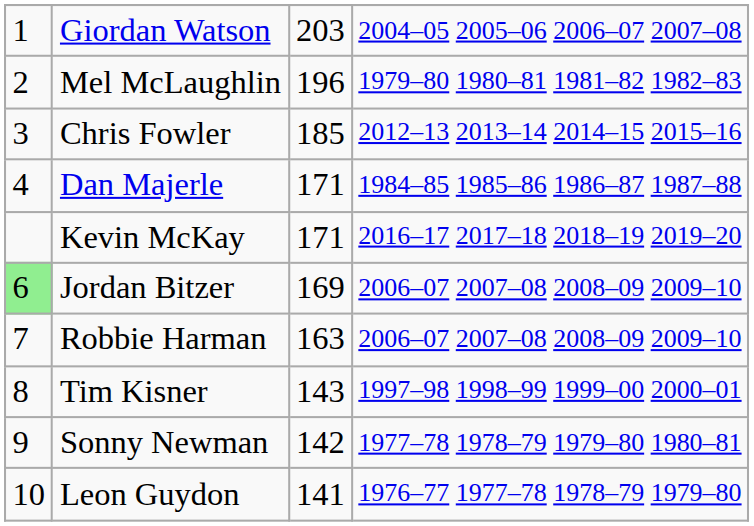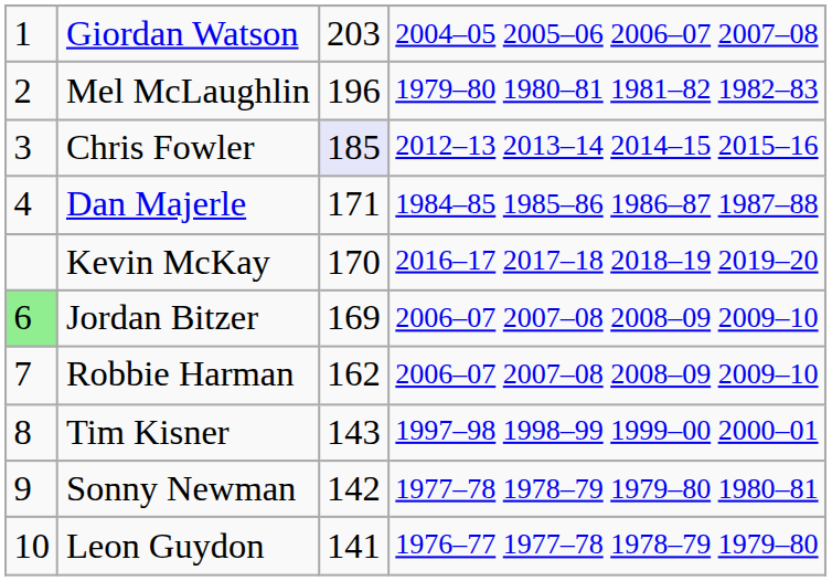Chris Fowler | column 3: no background -> lavender background
Kevin McKay | column 3: 171 -> 170
Robbie Harman | column 3: 163 -> 162
